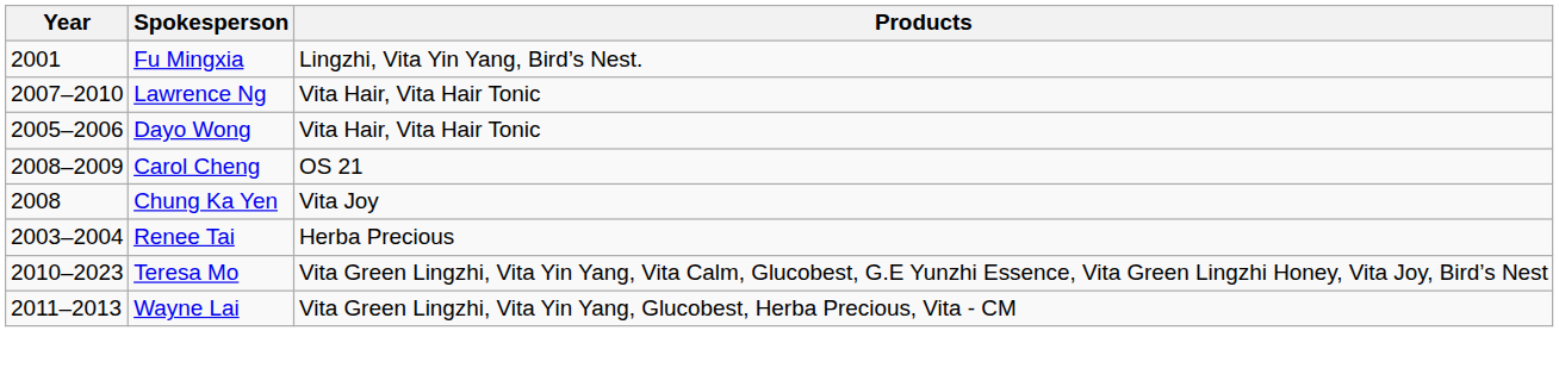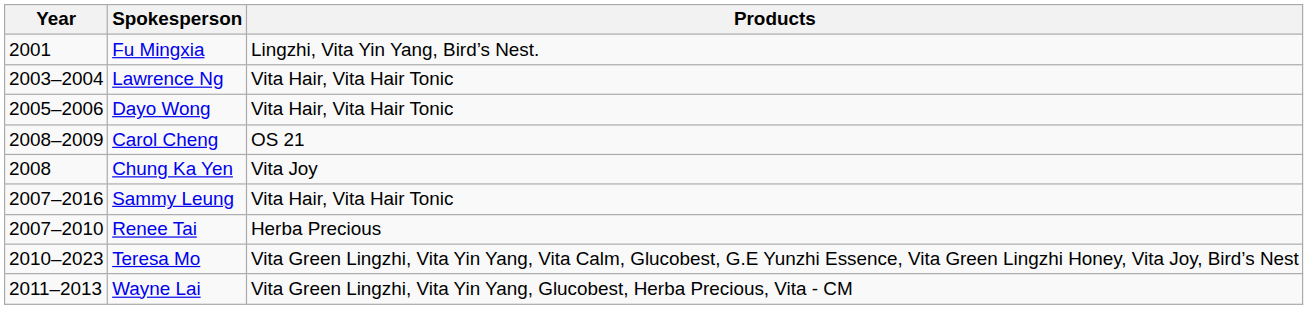Lawrence Ng | Year: 2007–2010 -> 2003–2004
+ row: 2007–2016 | Sammy Leung | Vita Hair, Vita Hair Tonic
Renee Tai | Year: 2003–2004 -> 2007–2010
